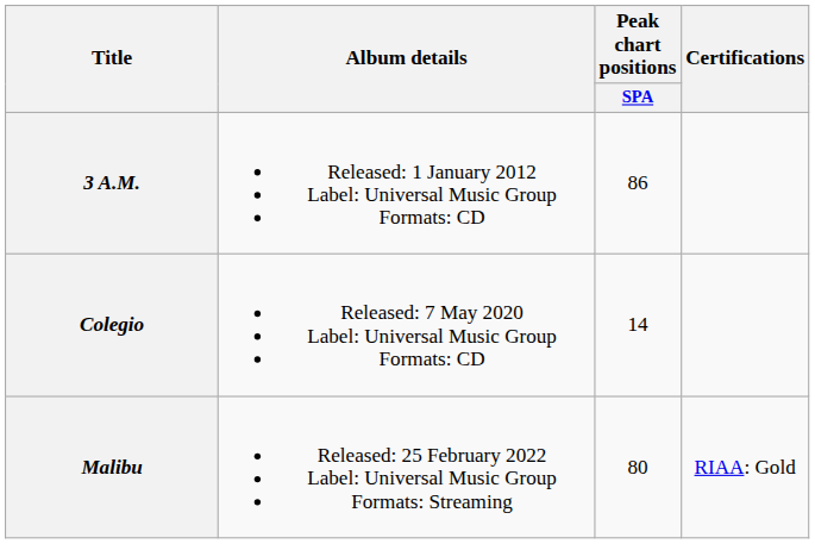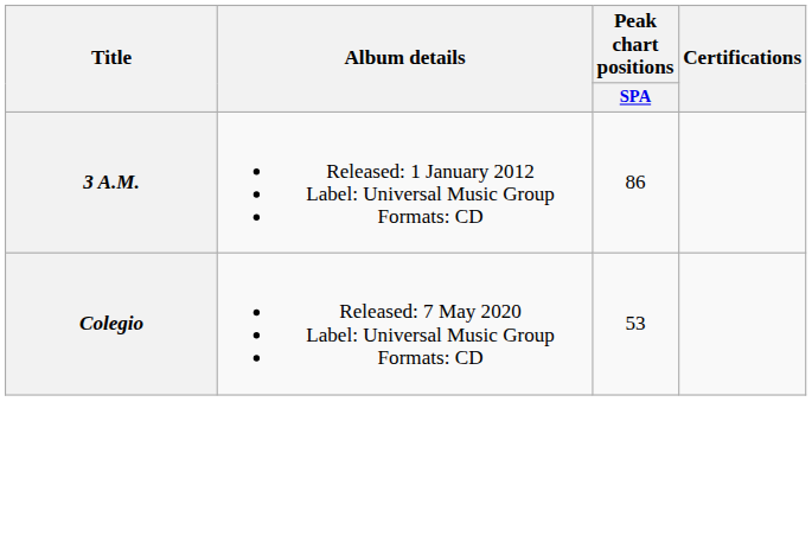Colegio | Peak chart positions / SPA: 14 -> 53
- row: Malibu | Released: 25 February 2022 Label: Universal Music Group Formats: Streaming | 80 | RIAA: Gold
